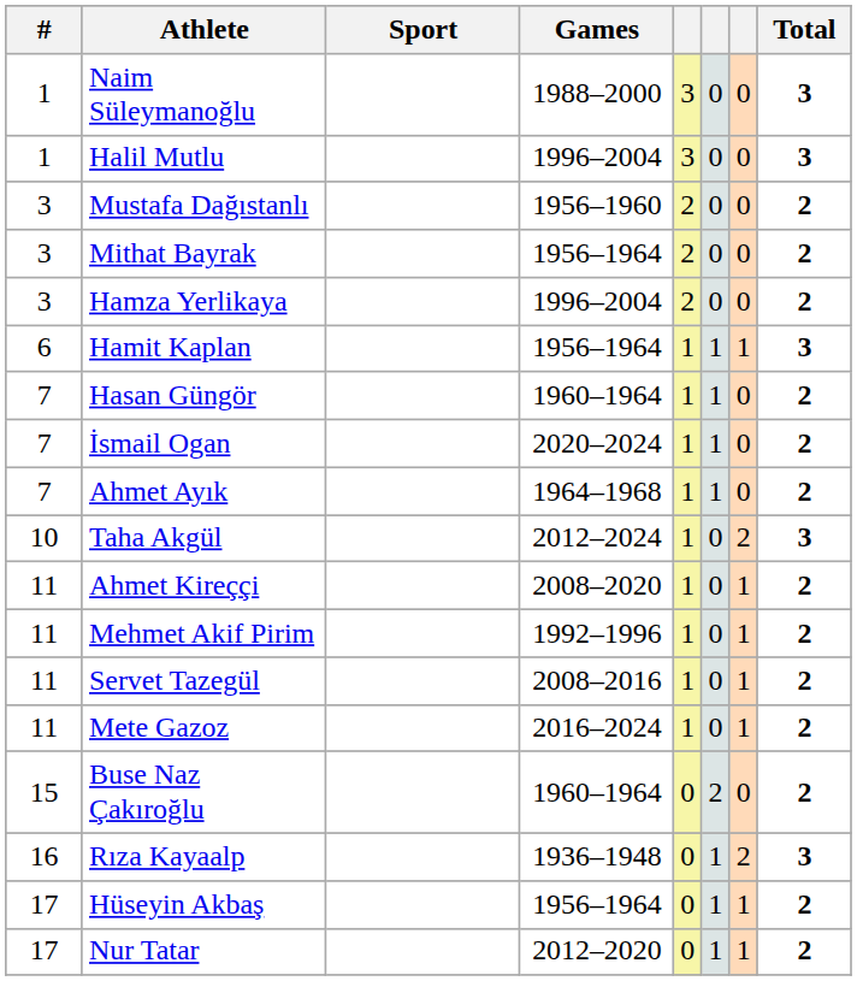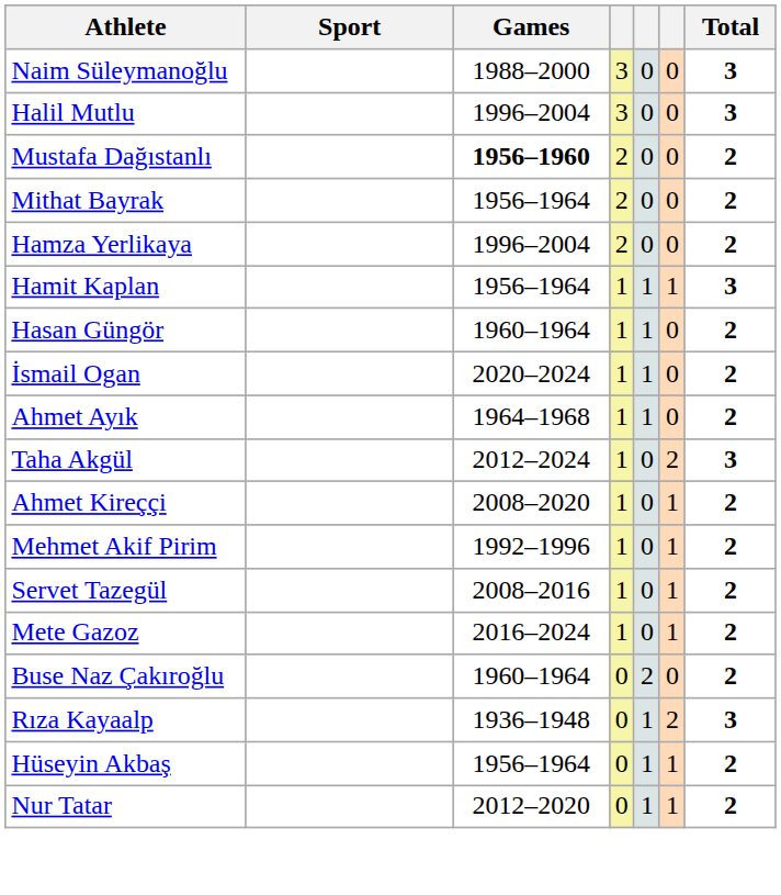- column: # | 1 | 1 | 3 | 3 | 3 | 6 | 7 | 7 | 7 | 10 | 11 | 11 | 11 | 11 | 15 | 16 | 17 | 17
Mustafa Dağıstanlı | Games: normal -> bold
